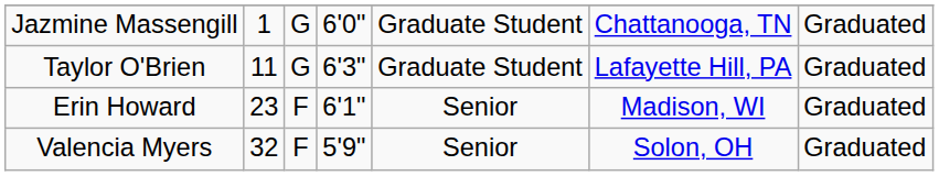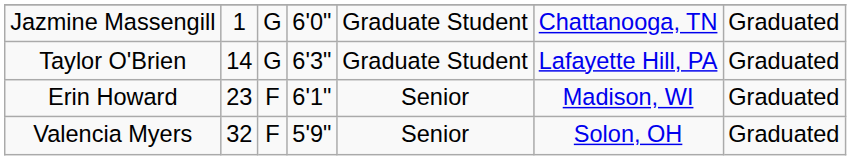Taylor O'Brien | column 2: 11 -> 14
